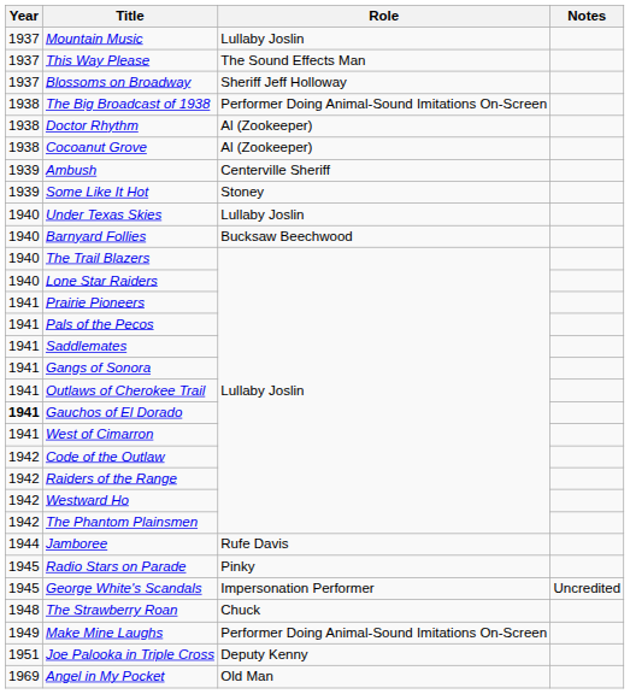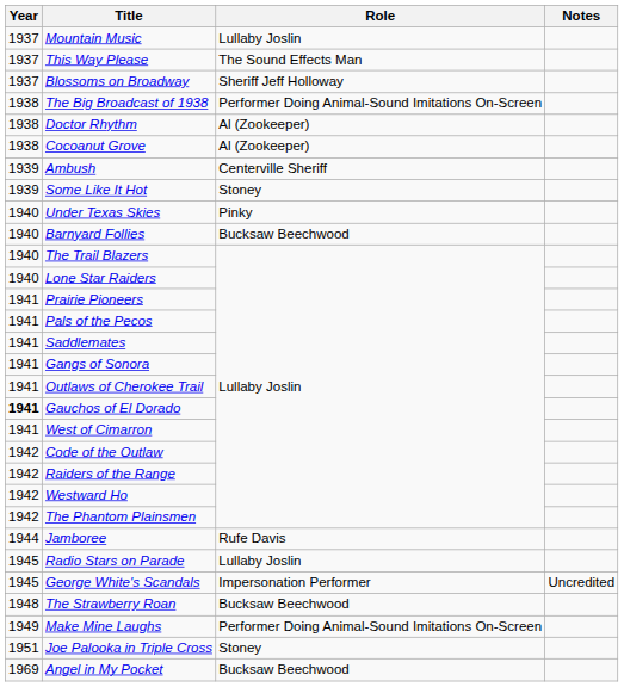Under Texas Skies | Role: Lullaby Joslin -> Pinky
Radio Stars on Parade | Role: Pinky -> Lullaby Joslin
The Strawberry Roan | Role: Chuck -> Bucksaw Beechwood
Joe Palooka in Triple Cross | Role: Deputy Kenny -> Stoney
Angel in My Pocket | Role: Old Man -> Bucksaw Beechwood
